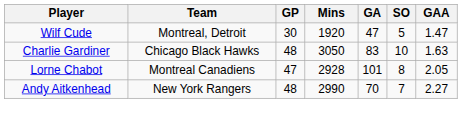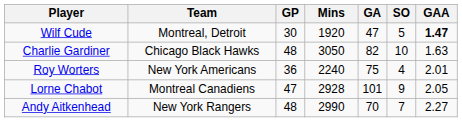Wilf Cude | GAA: normal -> bold
Charlie Gardiner | GA: 83 -> 82
+ row: Roy Worters | New York Americans | 36 | 2240 | 75 | 4 | 2.01
Lorne Chabot | SO: 8 -> 9
